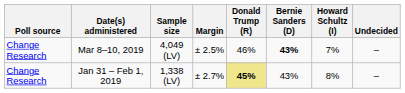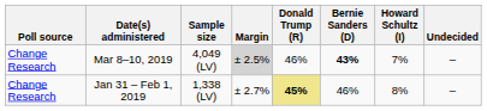Mar 8–10, 2019 | Margin: no background -> lightgrey background
Jan 31 – Feb 1, 2019 | Bernie Sanders (D): 43% -> 46%
